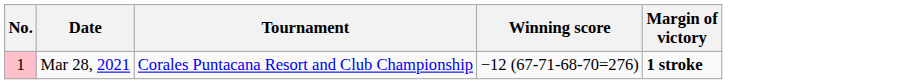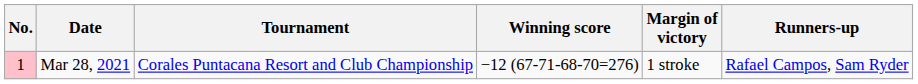+ column: Runners-up | Rafael Campos, Sam Ryder
Mar 28, 2021 | Margin of victory: bold -> normal
